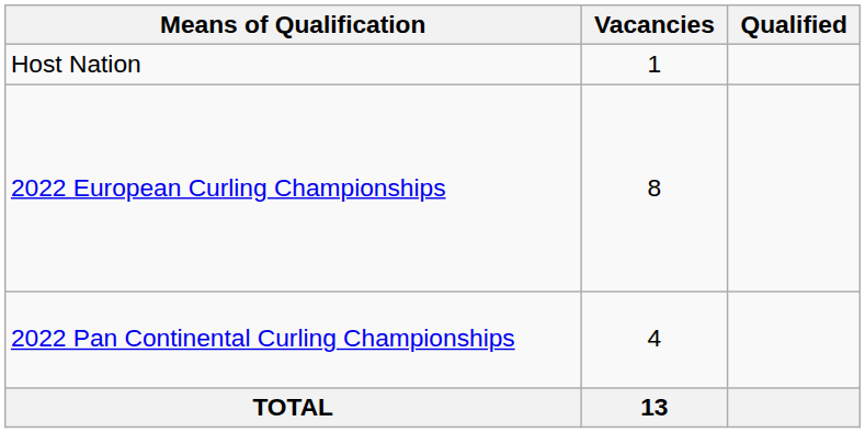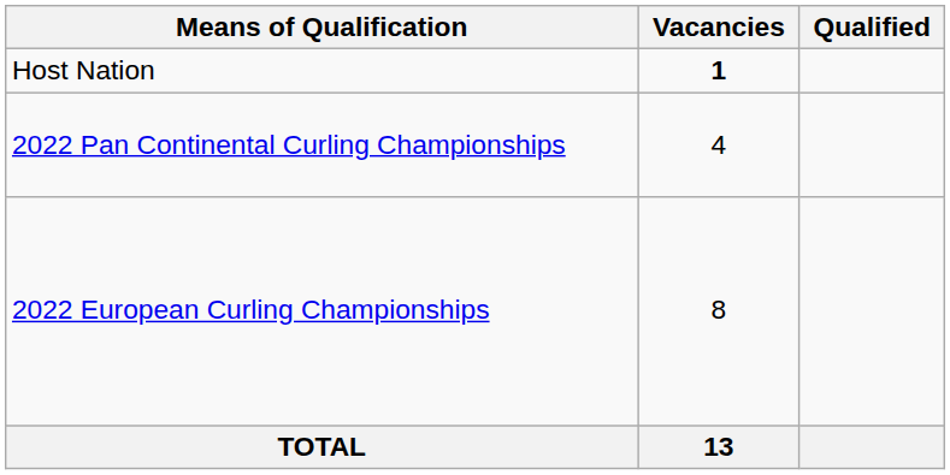Host Nation | Vacancies: normal -> bold
rows swapped: 2022 Pan Continental Curling Championships <-> 2022 European Curling Championships
